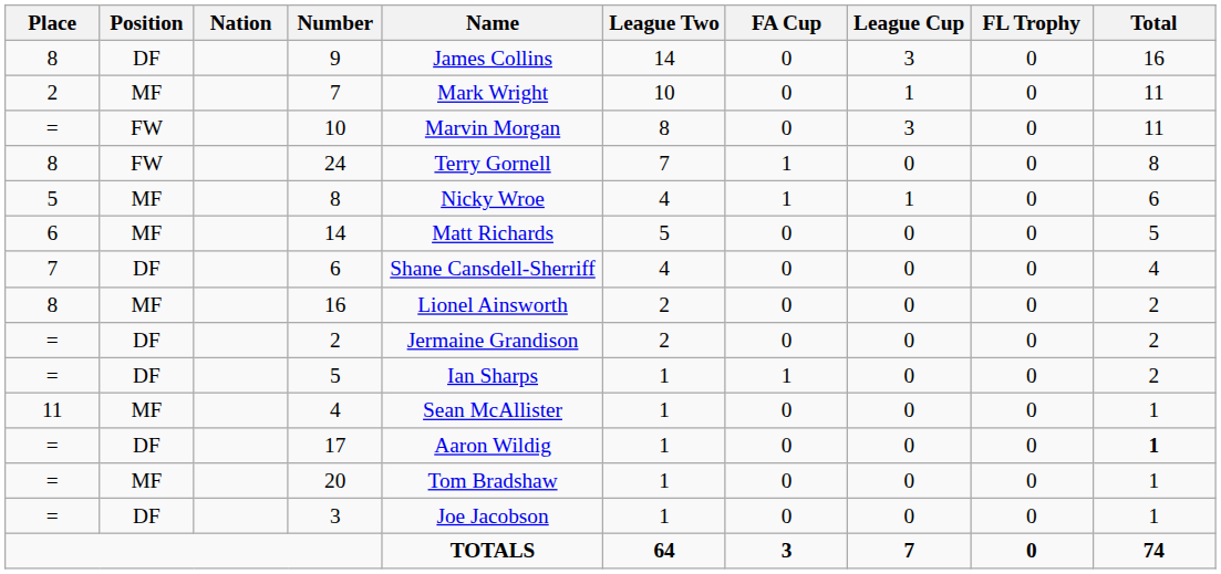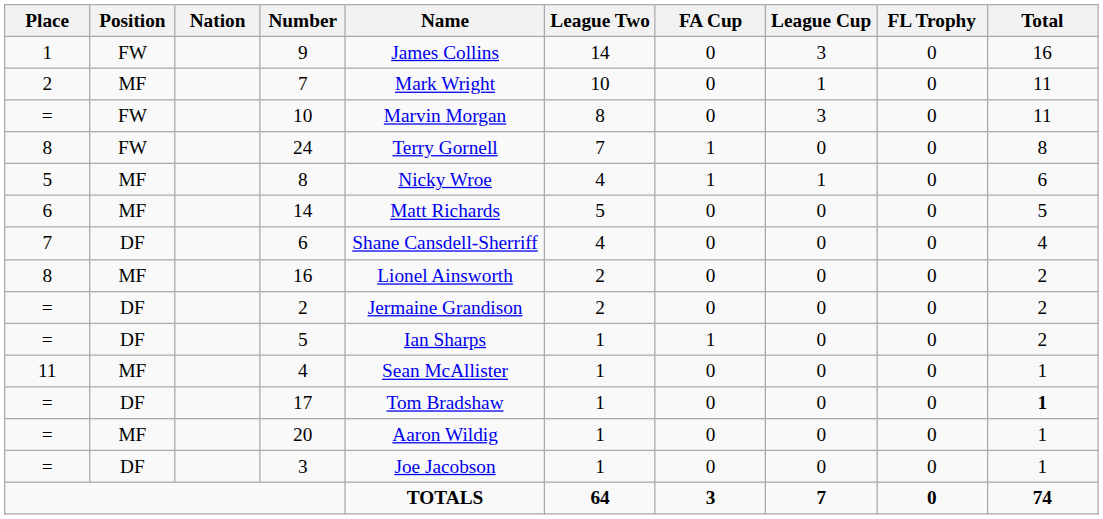9 | Place: 8 -> 1
9 | Position: DF -> FW
17 | Name: Aaron Wildig -> Tom Bradshaw
20 | Name: Tom Bradshaw -> Aaron Wildig
